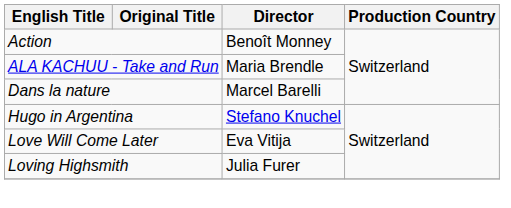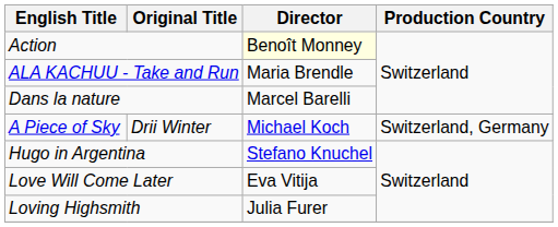Action | Director: no background -> lightyellow background
+ row: A Piece of Sky | Drii Winter | Michael Koch | Switzerland, Germany
